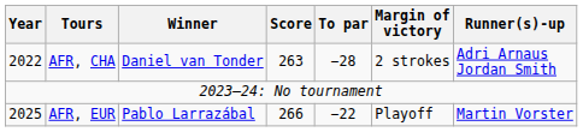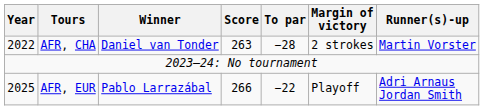AFR, CHA | Runner(s)-up: Adri Arnaus Jordan Smith -> Martin Vorster
AFR, EUR | Runner(s)-up: Martin Vorster -> Adri Arnaus Jordan Smith
